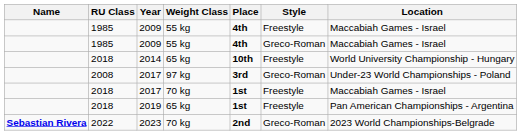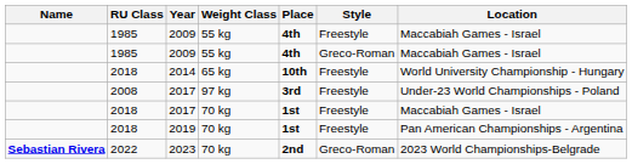2008 / 2017 | Style: Greco-Roman -> Freestyle
2019 | Weight Class: 65 kg -> 70 kg
